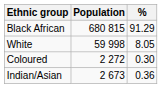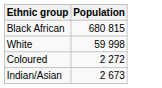- column: % | 91.29 | 8.05 | 0.30 | 0.36
